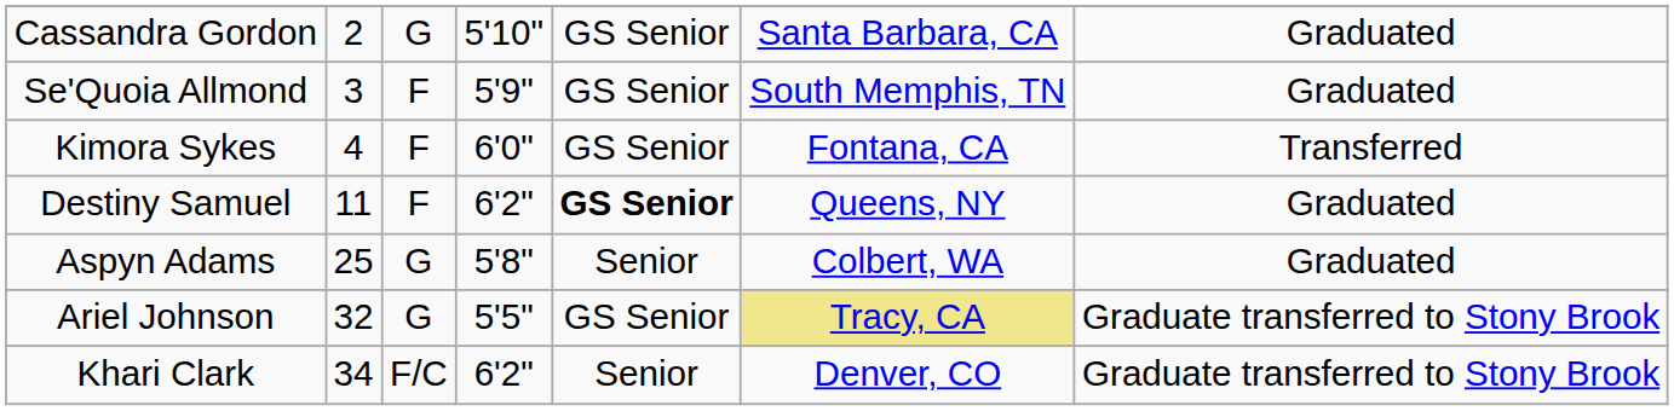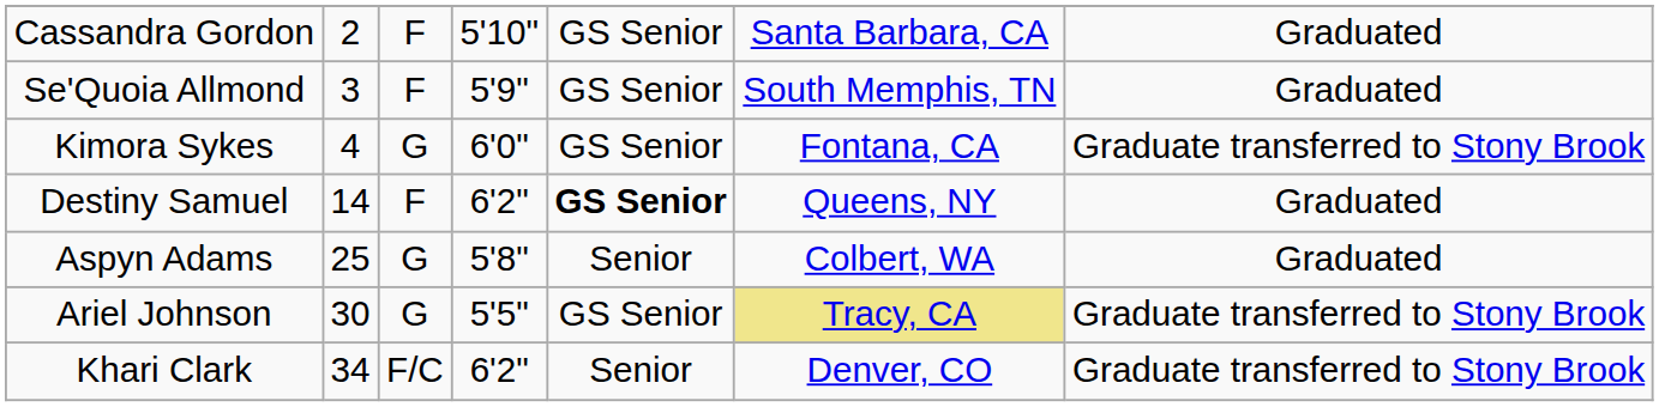Cassandra Gordon | column 3: G -> F
Kimora Sykes | column 3: F -> G
Kimora Sykes | column 7: Transferred -> Graduate transferred to Stony Brook
Destiny Samuel | column 2: 11 -> 14
Ariel Johnson | column 2: 32 -> 30
